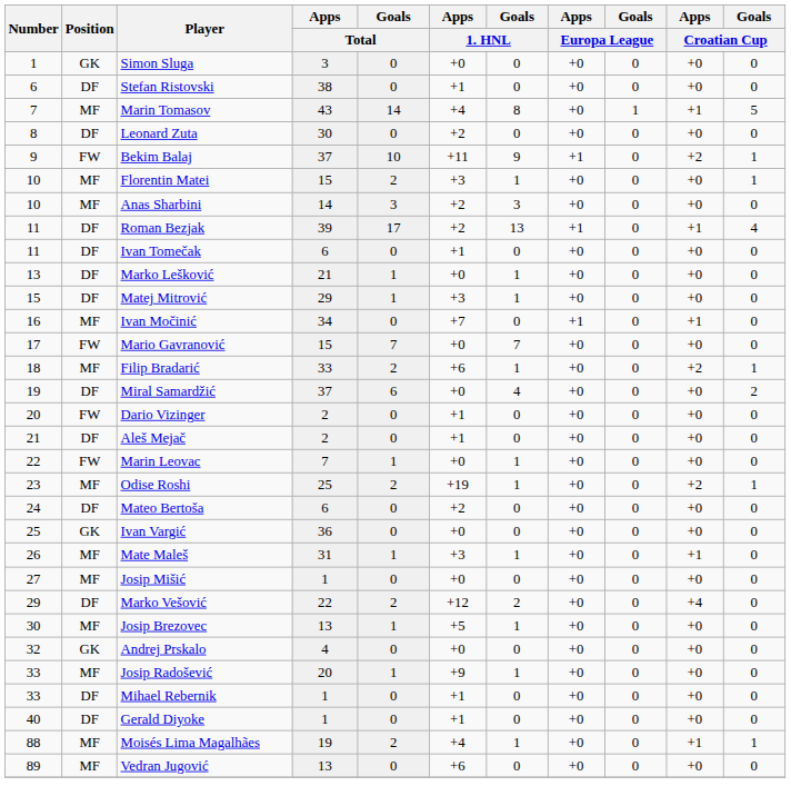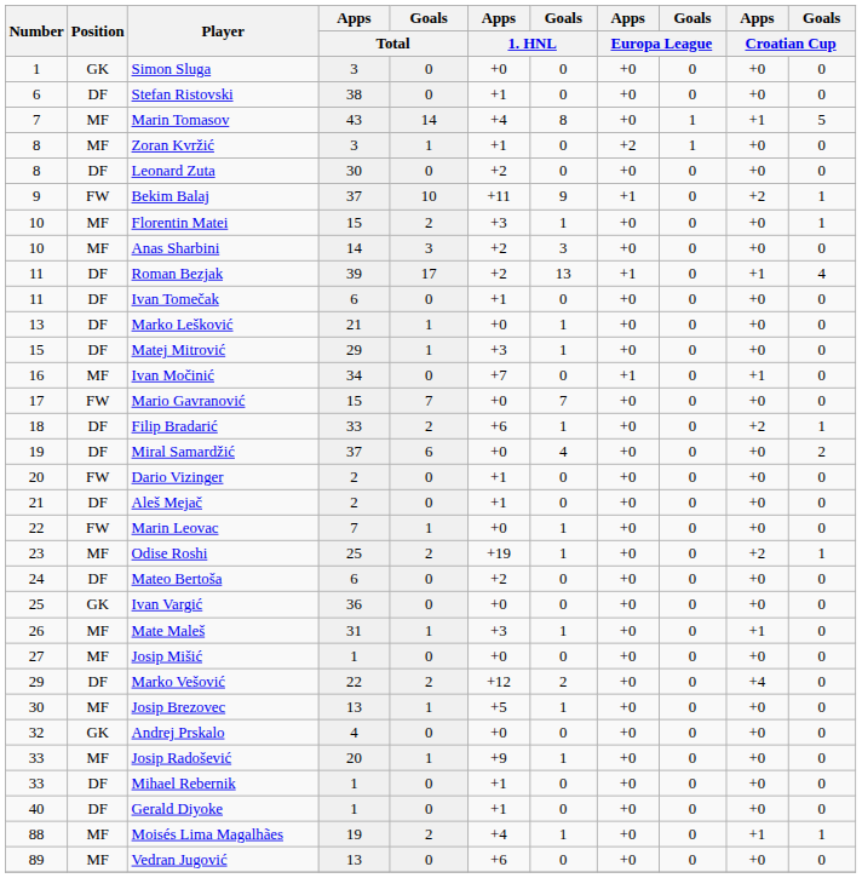+ row: 8 | MF | Zoran Kvržić | 3 | 1 | +1 | 0 | +2 | 1 | +0 | 0
Filip Bradarić | Position: MF -> DF
